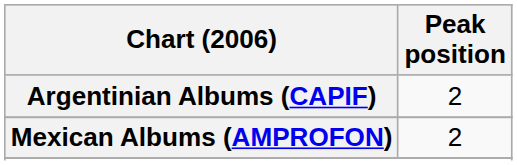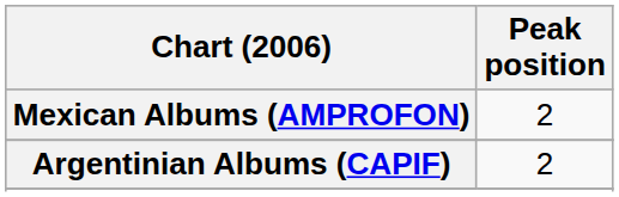rows swapped: Argentinian Albums (CAPIF) <-> Mexican Albums (AMPROFON)
